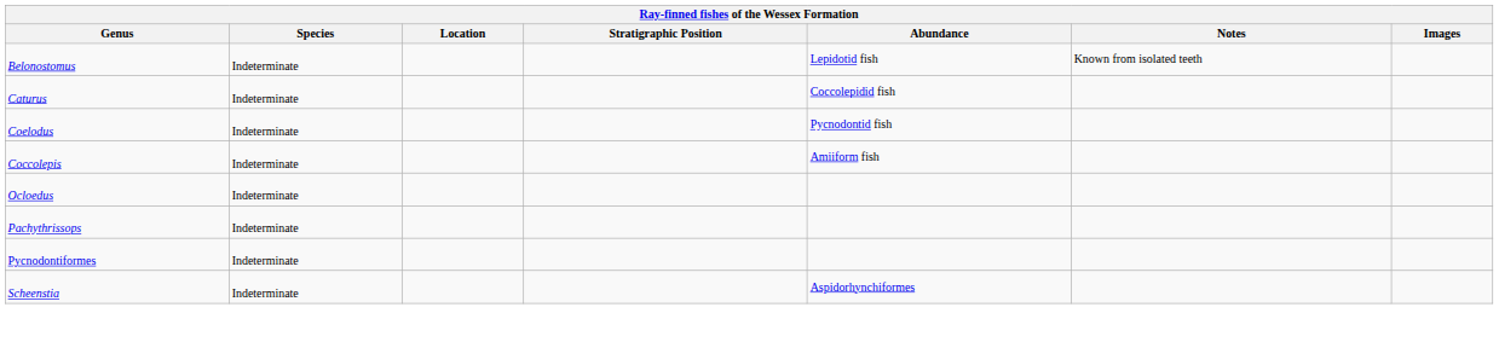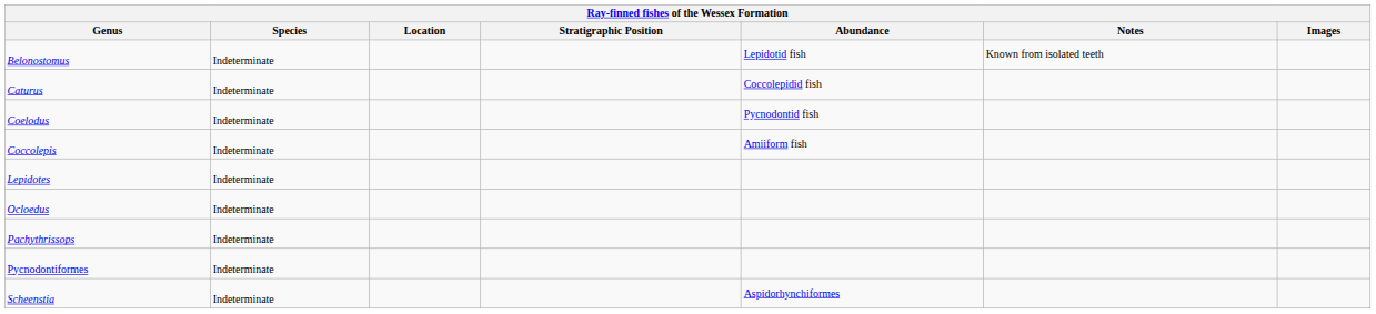+ row: Lepidotes | Indeterminate
